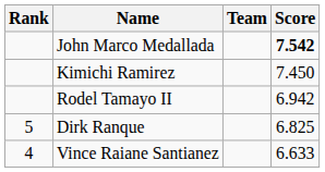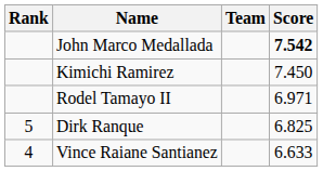Rodel Tamayo II | Score: 6.942 -> 6.971
